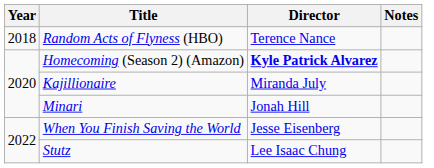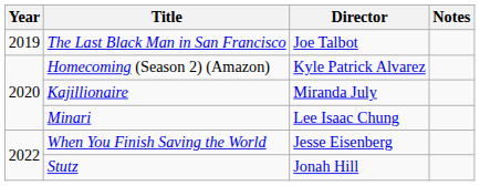- row: 2018 | Random Acts of Flyness (HBO) | Terence Nance
+ row: 2019 | The Last Black Man in San Francisco | Joe Talbot
Homecoming (Season 2) (Amazon) | Director: bold -> normal
Minari | Director: Jonah Hill -> Lee Isaac Chung
Stutz | Director: Lee Isaac Chung -> Jonah Hill
